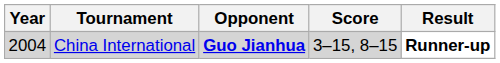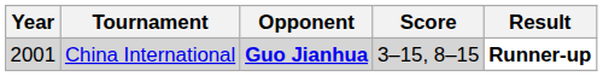China International | Year: 2004 -> 2001
